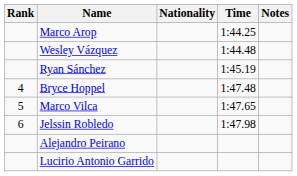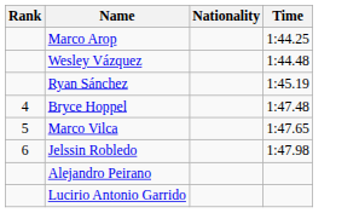- column: Notes
